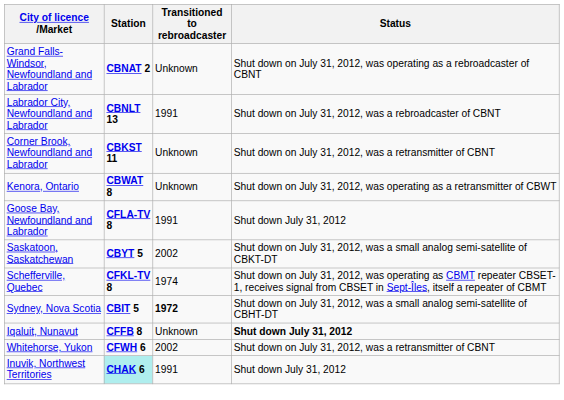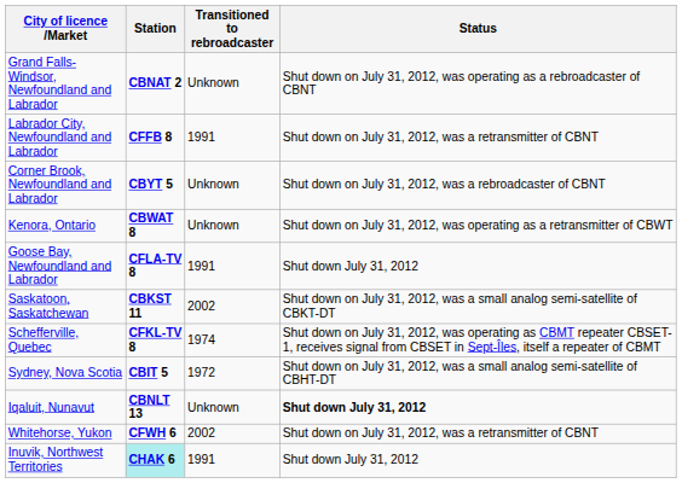Labrador City, Newfoundland and Labrador | Station: CBNLT 13 -> CFFB 8
Labrador City, Newfoundland and Labrador | Status: Shut down on July 31, 2012, was a rebroadcaster of CBNT -> Shut down on July 31, 2012, was a retransmitter of CBNT
Corner Brook, Newfoundland and Labrador | Station: CBKST 11 -> CBYT 5
Corner Brook, Newfoundland and Labrador | Status: Shut down on July 31, 2012, was a retransmitter of CBNT -> Shut down on July 31, 2012, was a rebroadcaster of CBNT
Saskatoon, Saskatchewan | Station: CBYT 5 -> CBKST 11
Sydney, Nova Scotia | Transitioned to rebroadcaster: bold -> normal
Iqaluit, Nunavut | Station: CFFB 8 -> CBNLT 13
